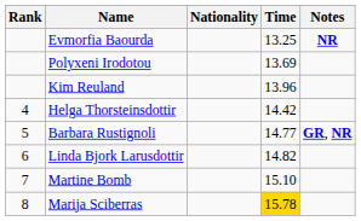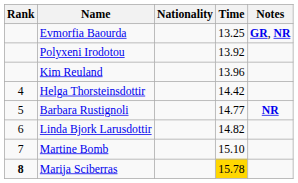Evmorfia Baourda | Notes: NR -> GR, NR
Polyxeni Irodotou | Time: 13.69 -> 13.92
Barbara Rustignoli | Notes: GR, NR -> NR
Marija Sciberras | Rank: normal -> bold
